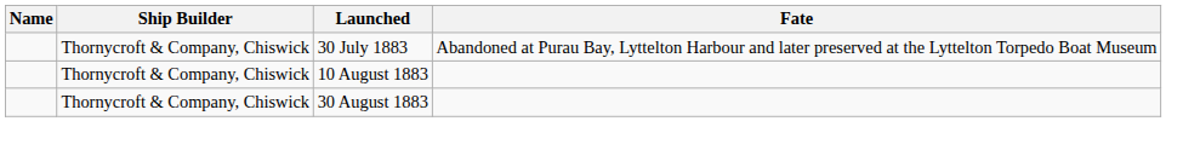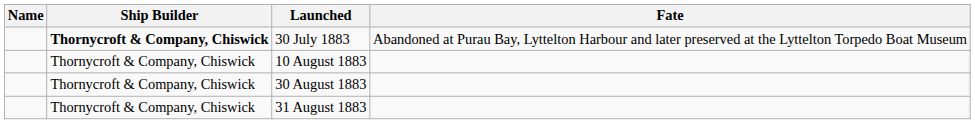30 July 1883 | Ship Builder: normal -> bold
+ row: Thornycroft & Company, Chiswick | 31 August 1883
